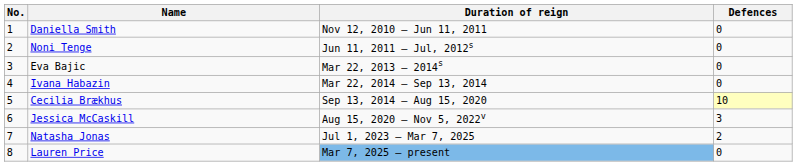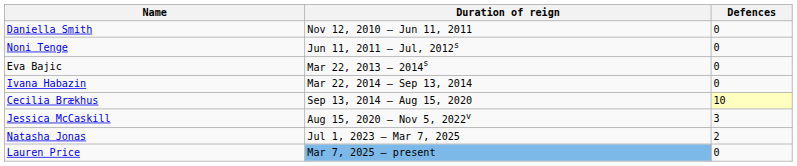- column: No. | 1 | 2 | 3 | 4 | 5 | 6 | 7 | 8
